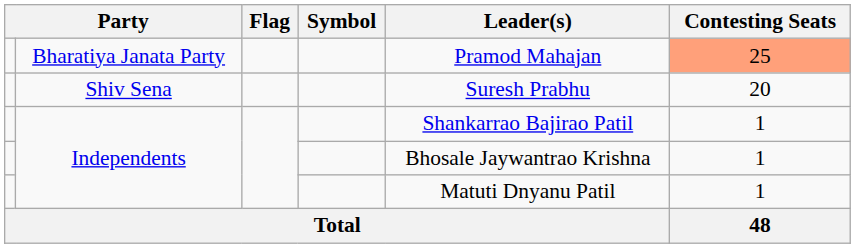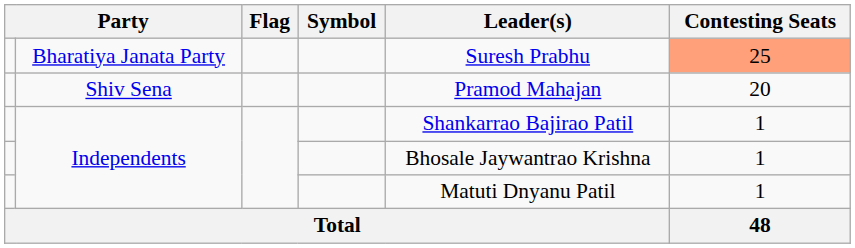Bharatiya Janata Party | Leader(s): Pramod Mahajan -> Suresh Prabhu
Shiv Sena | Leader(s): Suresh Prabhu -> Pramod Mahajan
